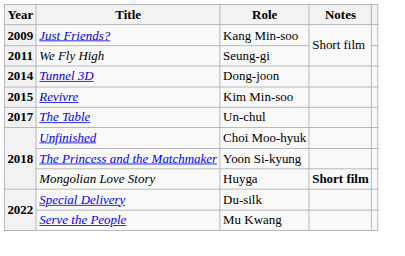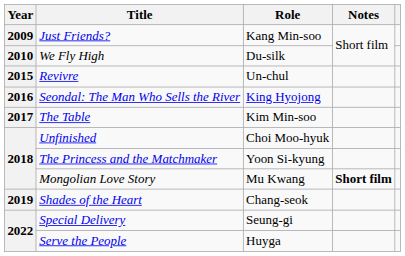We Fly High | Year: 2011 -> 2010
We Fly High | Role: Seung-gi -> Du-silk
- row: 2014 | Tunnel 3D | Dong-joon
Revivre | Role: Kim Min-soo -> Un-chul
+ row: 2016 | Seondal: The Man Who Sells the River | King Hyojong
The Table | Role: Un-chul -> Kim Min-soo
Mongolian Love Story | Role: Huyga -> Mu Kwang
+ row: 2019 | Shades of the Heart | Chang-seok
Special Delivery | Role: Du-silk -> Seung-gi
Serve the People | Role: Mu Kwang -> Huyga
